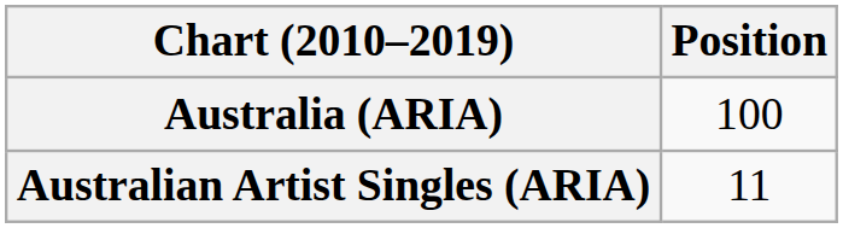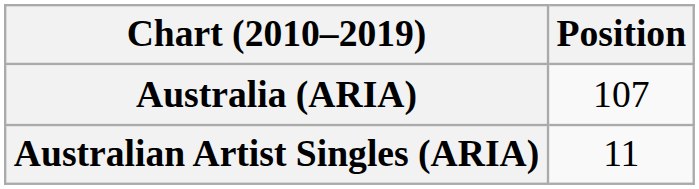Australia (ARIA) | Position: 100 -> 107
